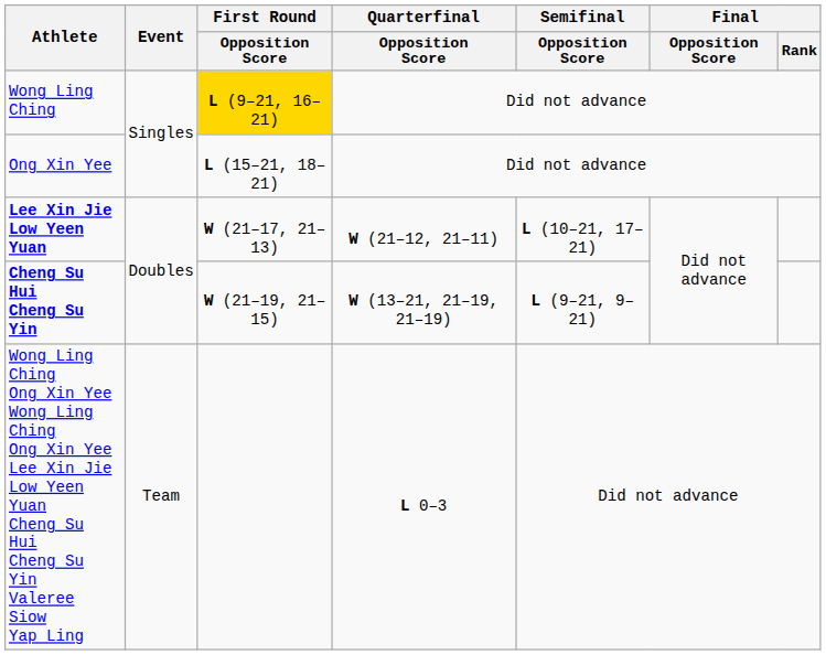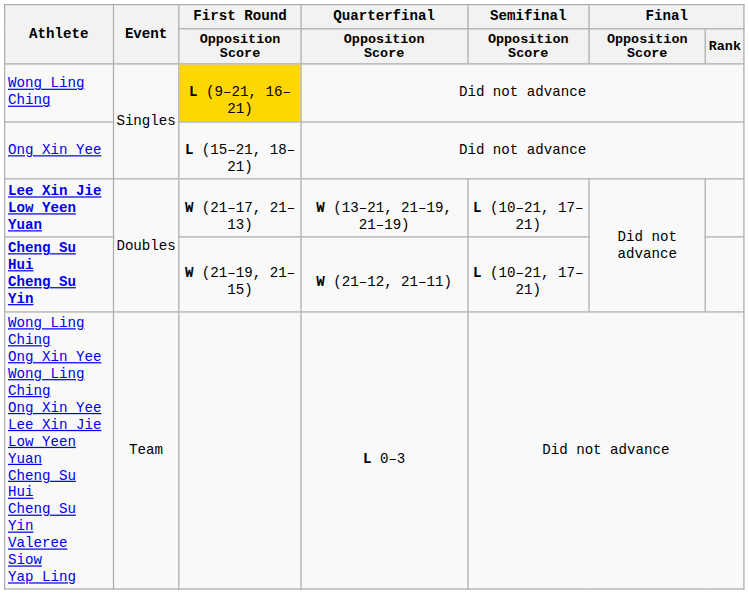Lee Xin Jie Low Yeen Yuan | Quarterfinal / Opposition Score: W (21–12, 21–11) -> W (13–21, 21–19, 21–19)
Cheng Su Hui Cheng Su Yin | Quarterfinal / Opposition Score: W (13–21, 21–19, 21–19) -> W (21–12, 21–11)
Cheng Su Hui Cheng Su Yin | Semifinal / Opposition Score: L (9–21, 9–21) -> L (10–21, 17–21)
